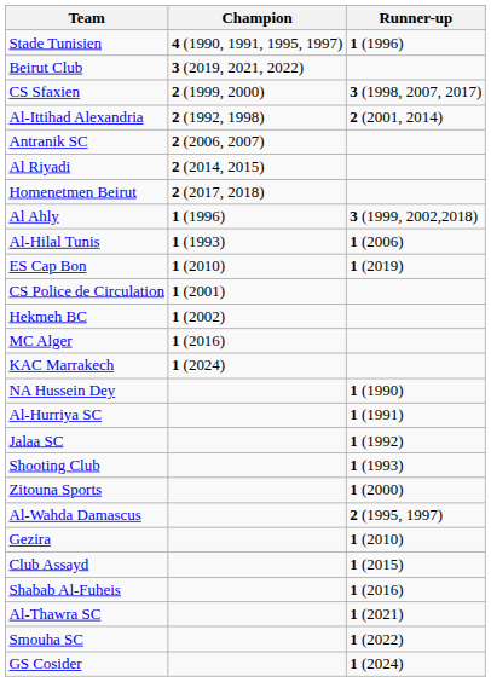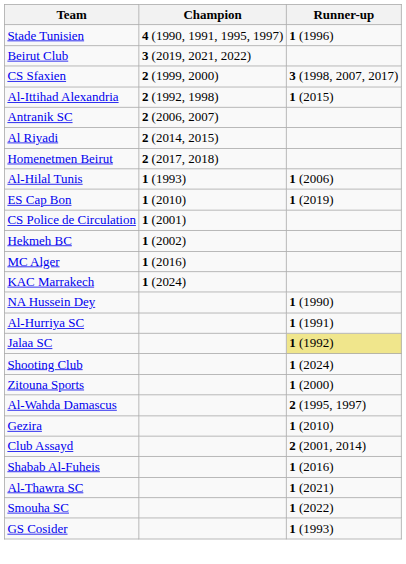Al-Ittihad Alexandria | Runner-up: 2 (2001, 2014) -> 1 (2015)
- row: Al Ahly | 1 (1996) | 3 (1999, 2002,2018)
Jalaa SC | Runner-up: no background -> khaki background
Shooting Club | Runner-up: 1 (1993) -> 1 (2024)
Club Assayd | Runner-up: 1 (2015) -> 2 (2001, 2014)
GS Cosider | Runner-up: 1 (2024) -> 1 (1993)
